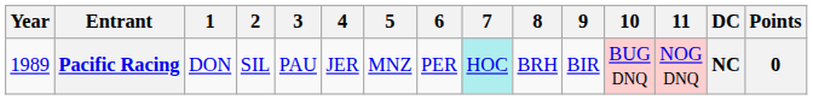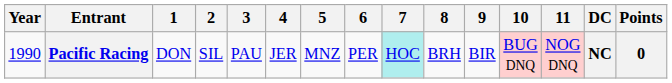Pacific Racing | Year: 1989 -> 1990
